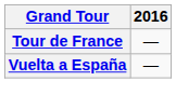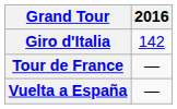+ row: Giro d'Italia | 142
